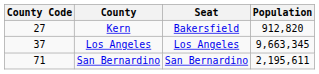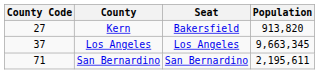Kern | Population: 912,820 -> 913,820
